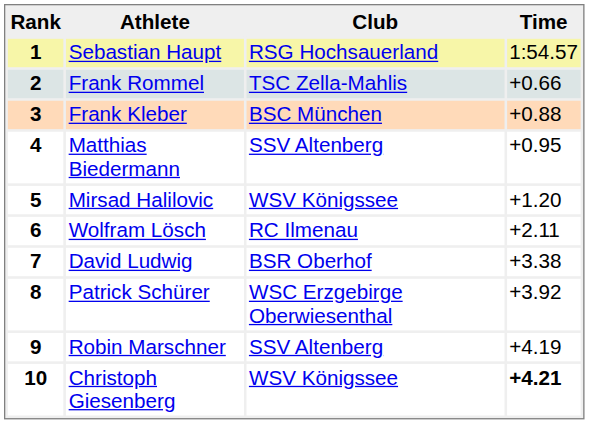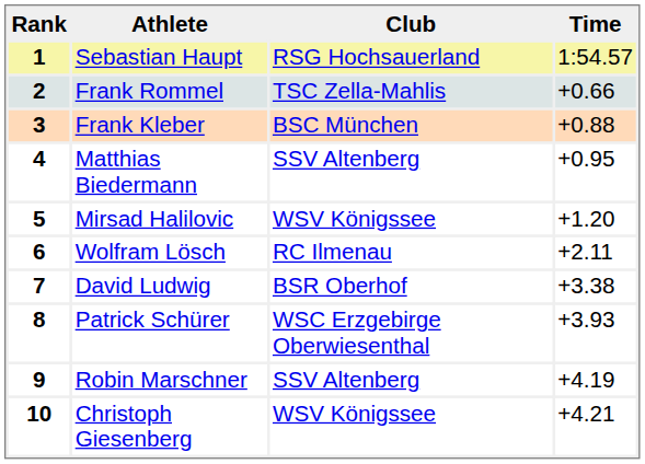8 | Time: +3.92 -> +3.93
10 | Time: bold -> normal
